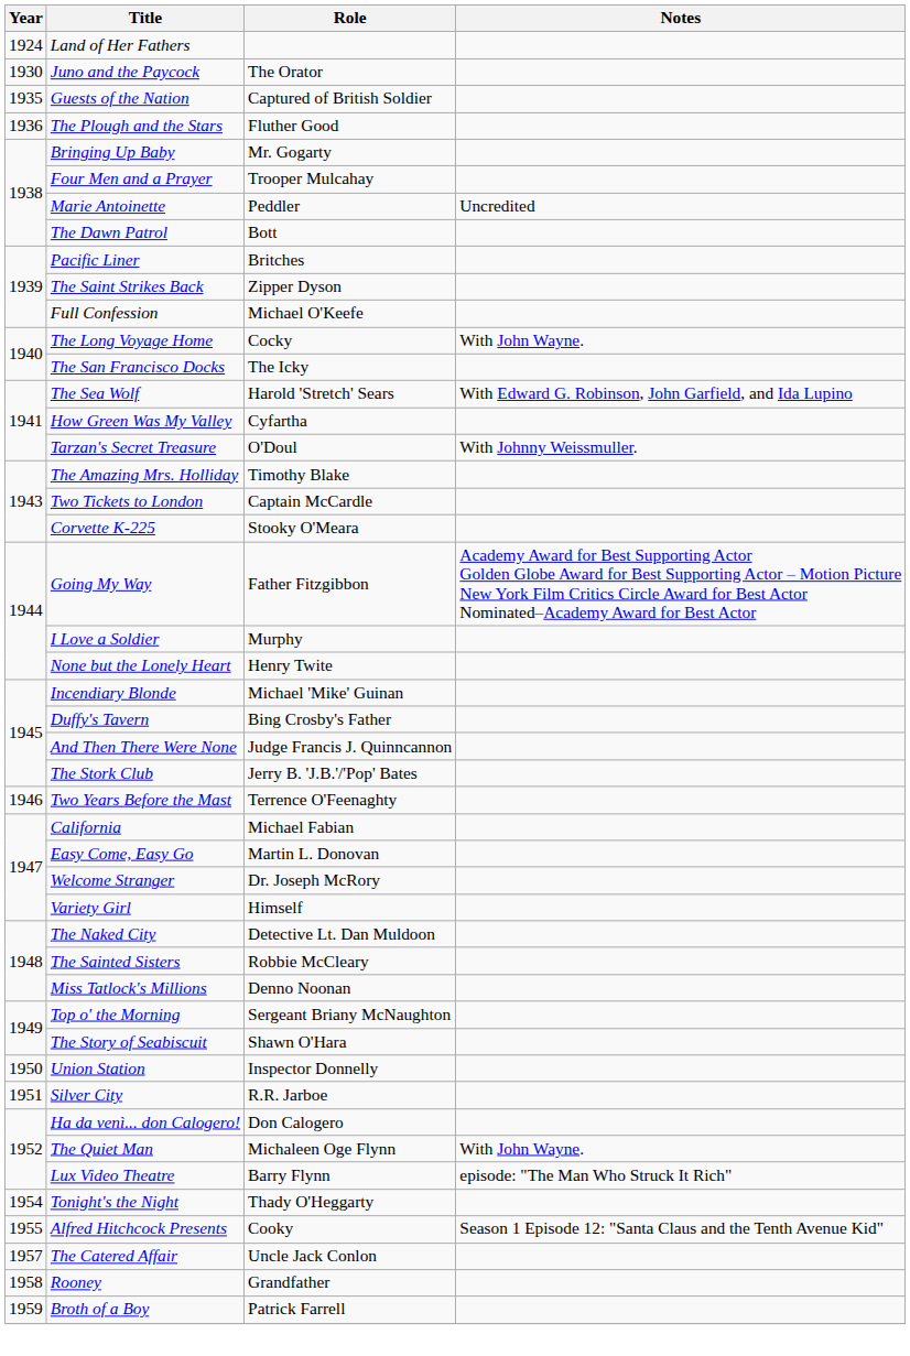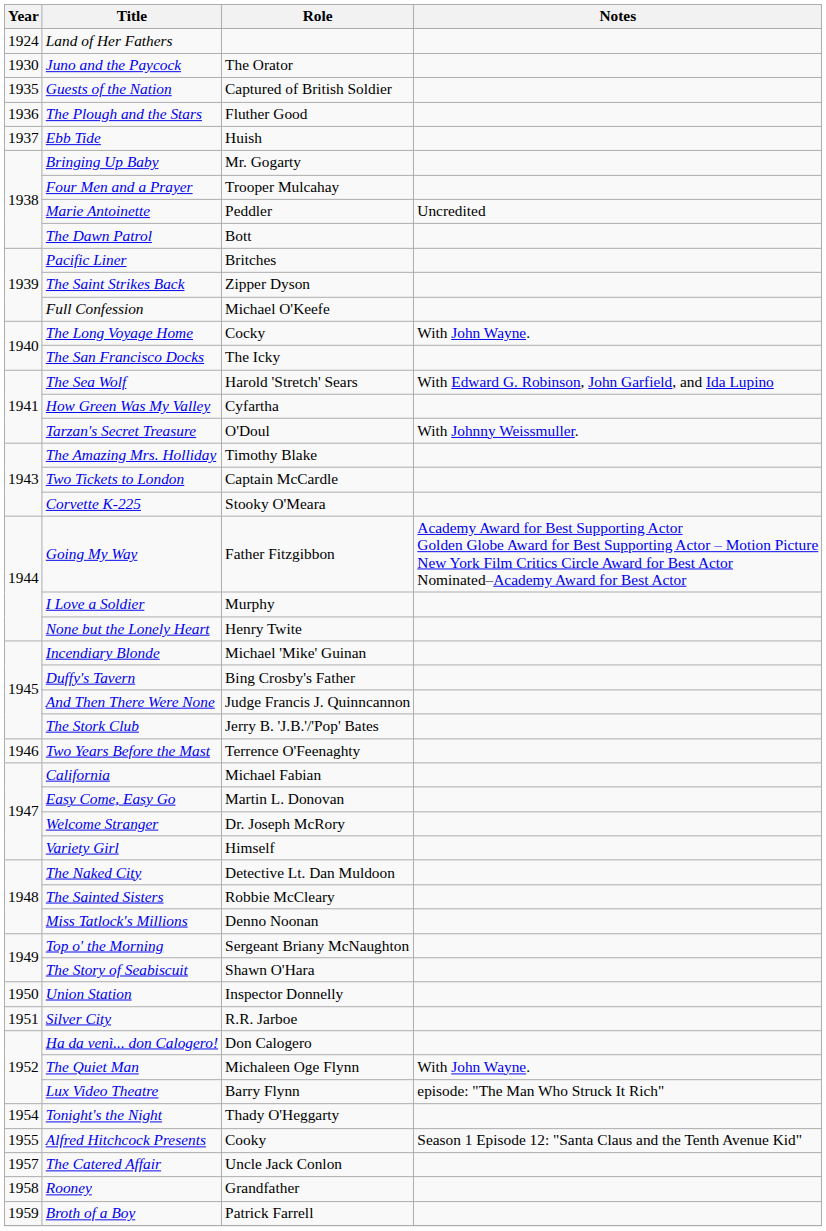+ row: 1937 | Ebb Tide | Huish
